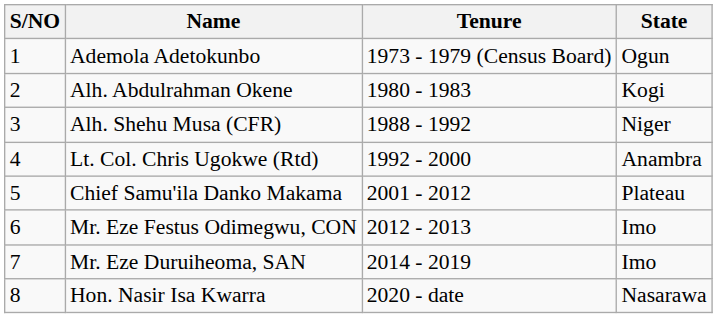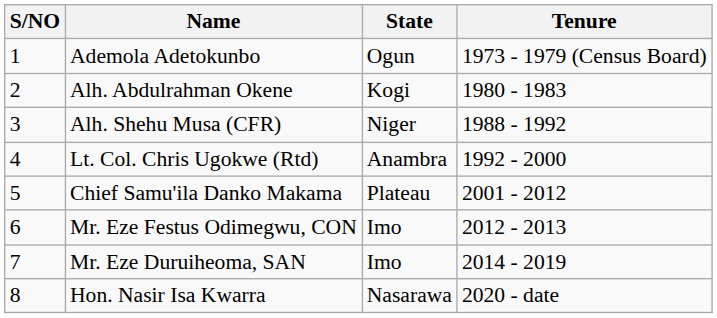columns swapped: State <-> Tenure
